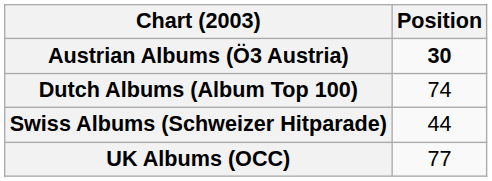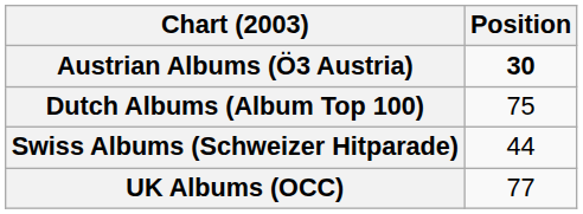Dutch Albums (Album Top 100) | Position: 74 -> 75
